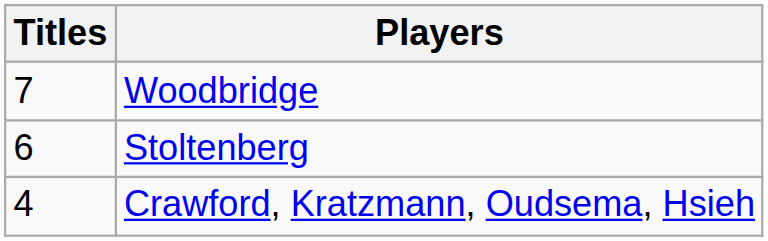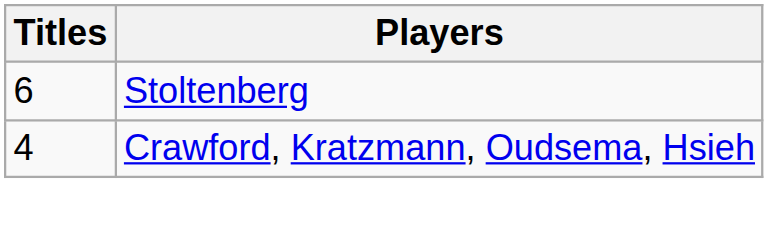- row: 7 | Woodbridge
